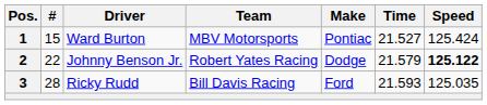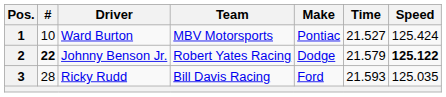1 | #: 15 -> 10
2 | #: normal -> bold
